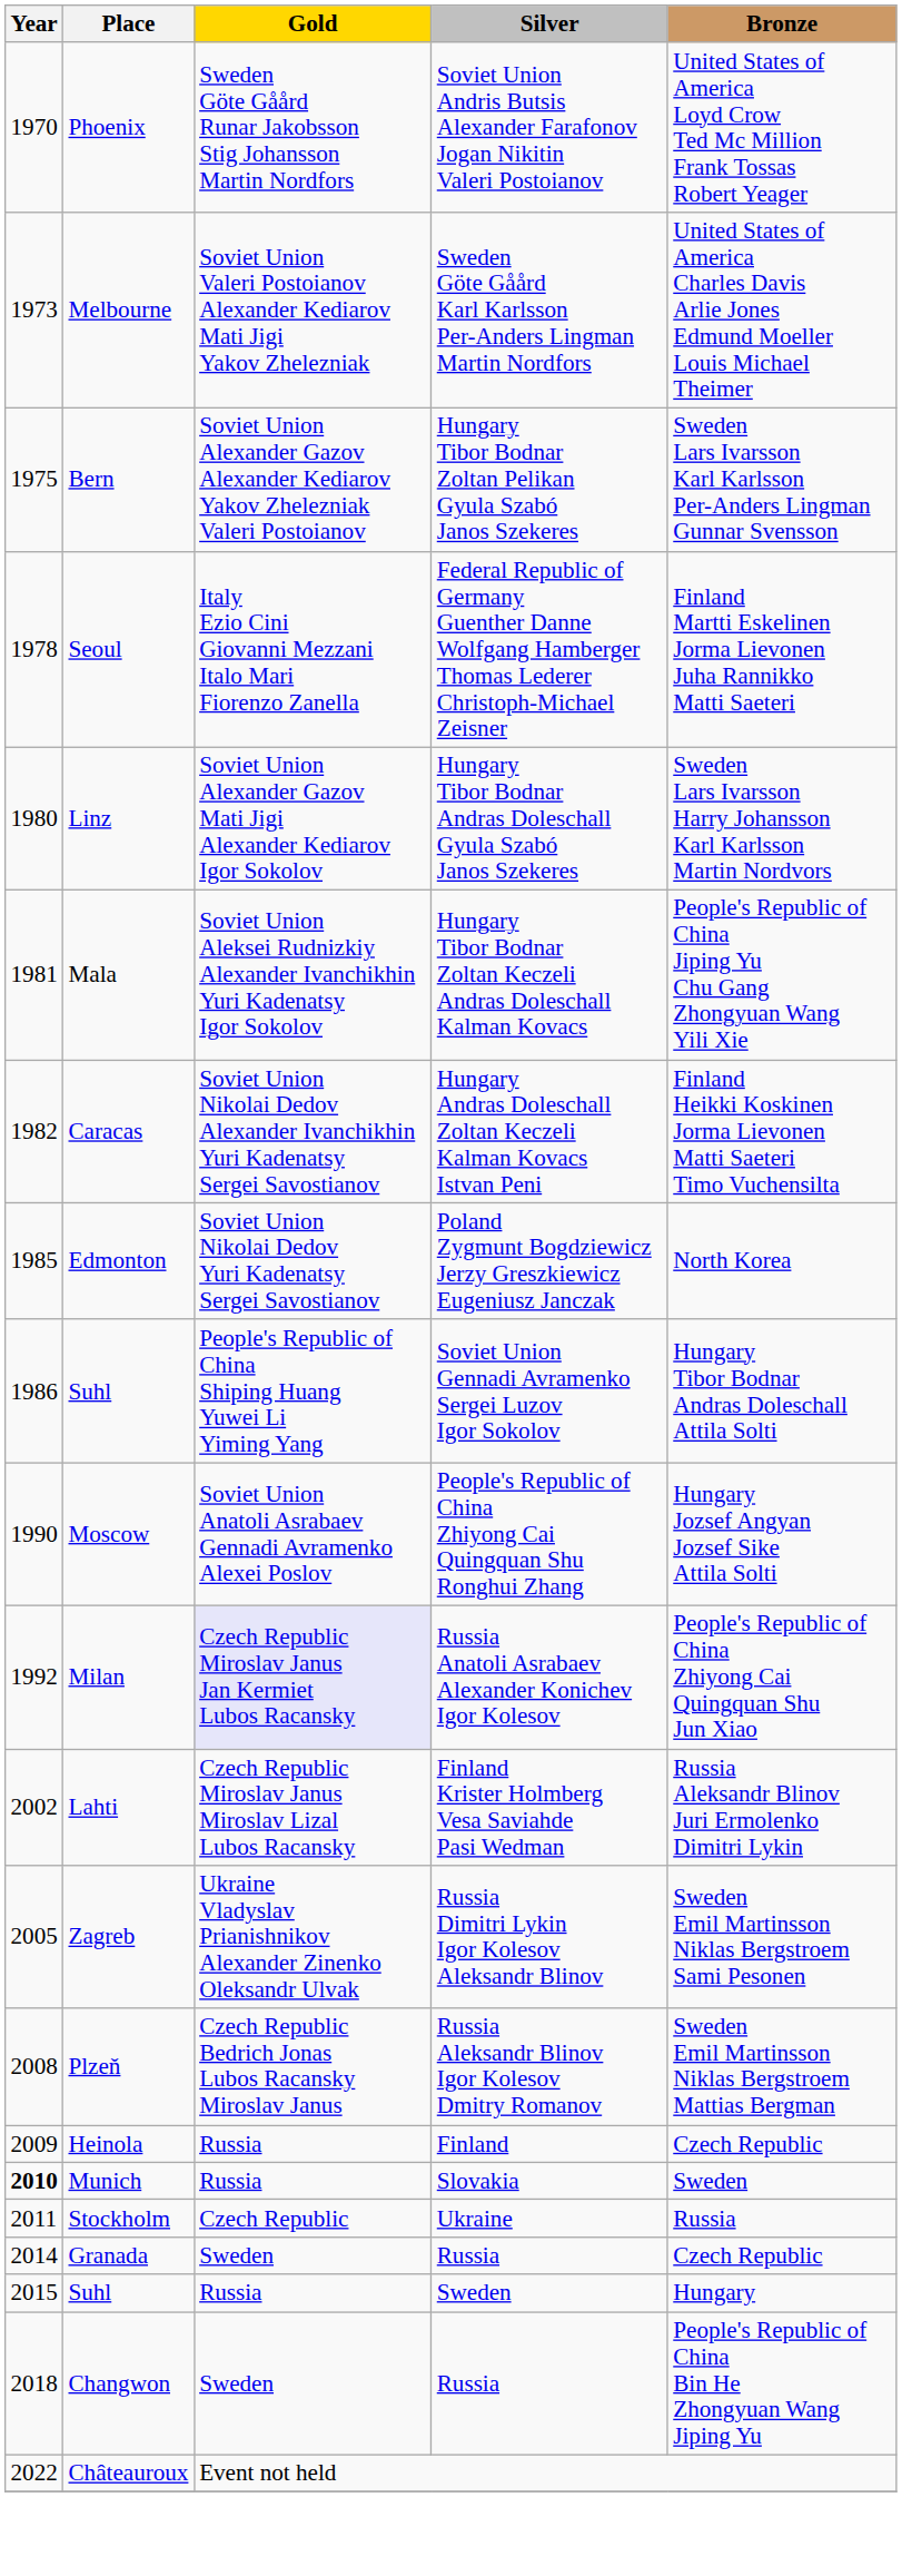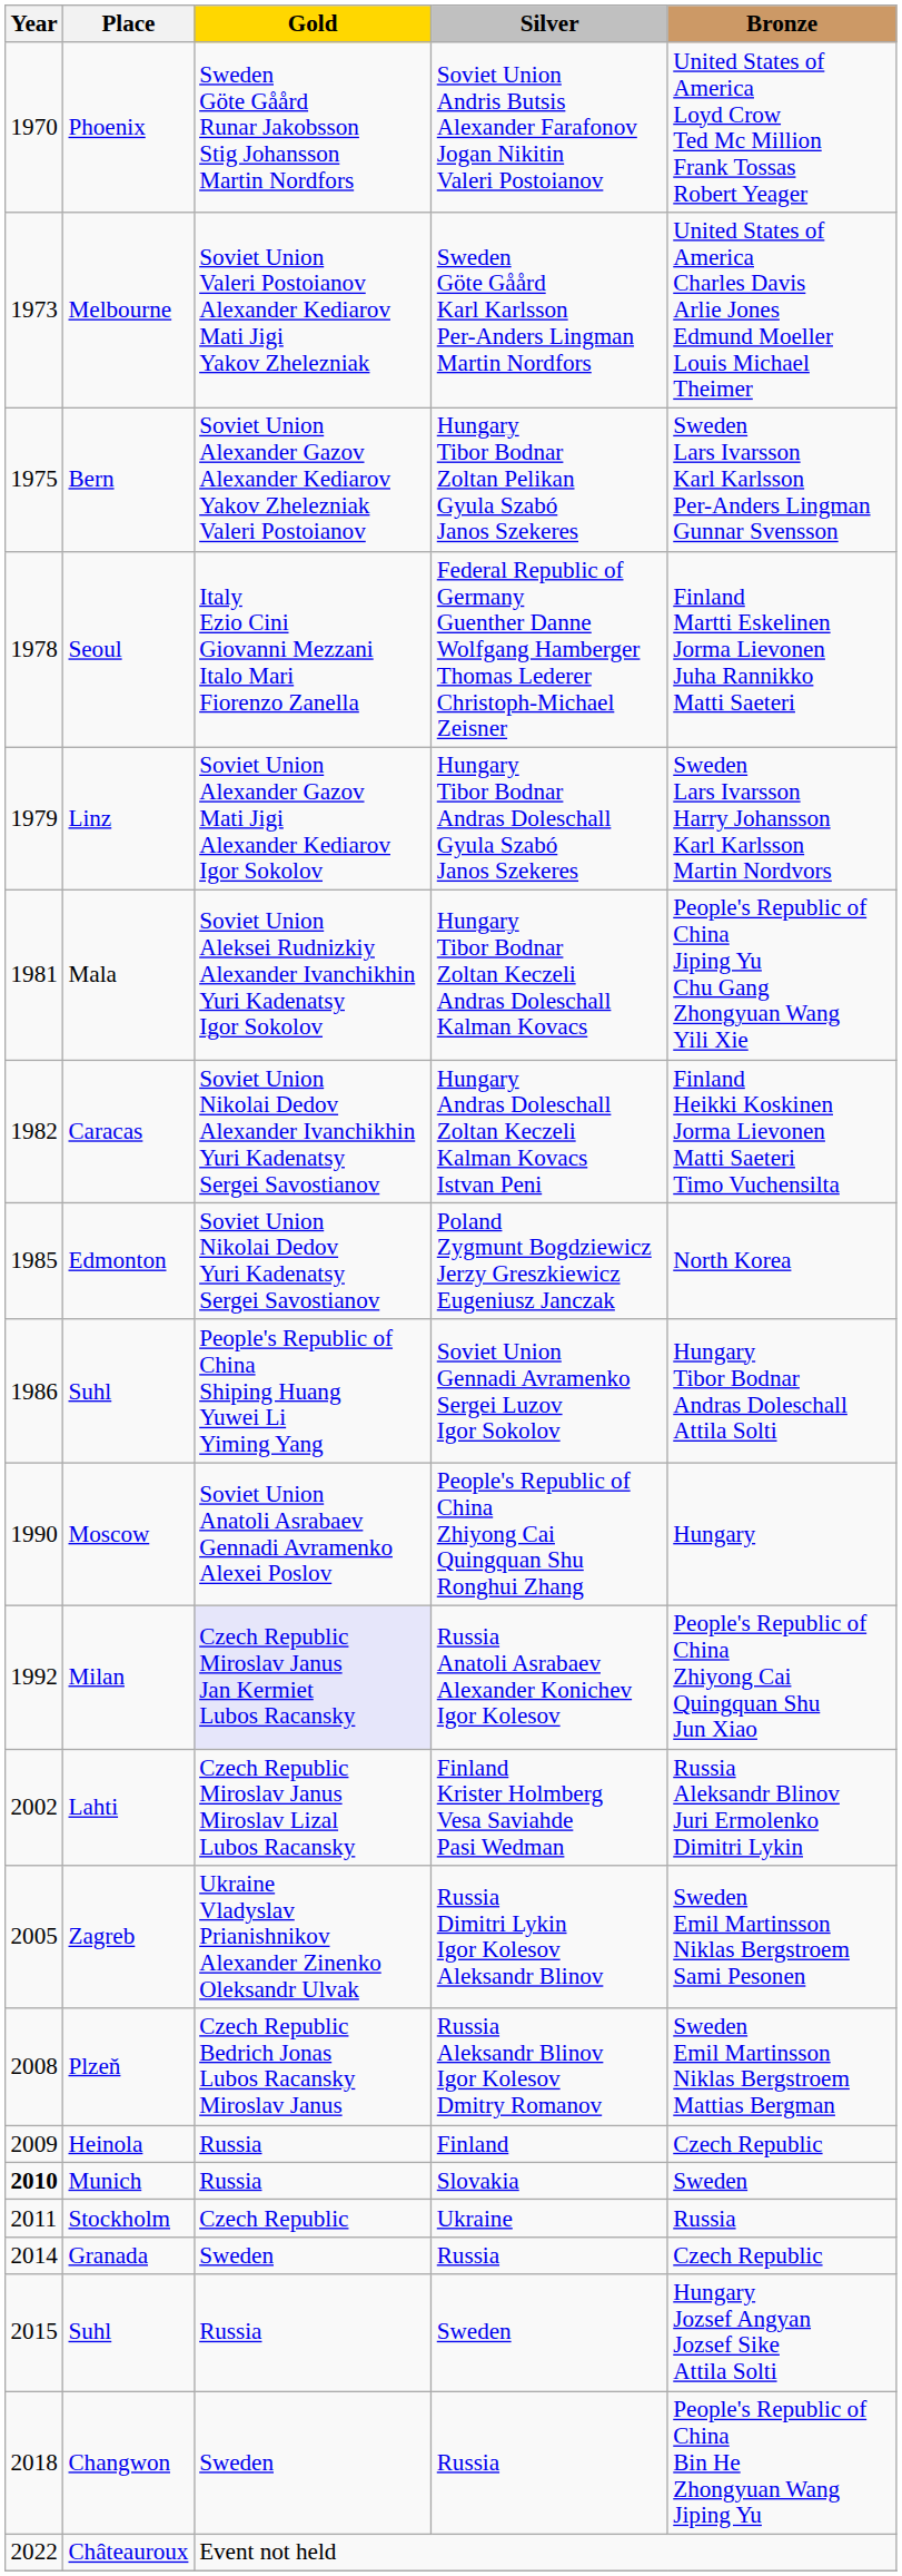Linz | Year: 1980 -> 1979
Moscow | Bronze: Hungary Jozsef Angyan Jozsef Sike Attila Solti -> Hungary
Suhl / Sweden | Bronze: Hungary -> Hungary Jozsef Angyan Jozsef Sike Attila Solti
